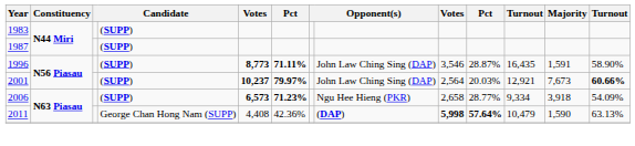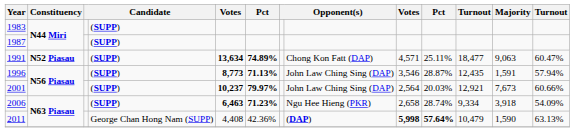+ row: 1991 | N52 Piasau | (SUPP) | 13,634 | 74.89% | Chong Kon Fatt (DAP) | 4,571 | 25.11% | 18,477 | 9,063 | 60.47%
1996 | column 6: 71.11% -> 71.13%
1996 | column 11: 16,435 -> 12,435
1996 | column 13: 58.90% -> 57.94%
2001 | column 13: bold -> normal
2006 | column 5: 6,573 -> 6,463
2006 | column 10: 28.77% -> 28.74%
